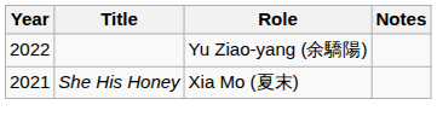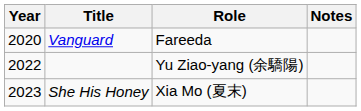+ row: 2020 | Vanguard | Fareeda
She His Honey | Year: 2021 -> 2023
